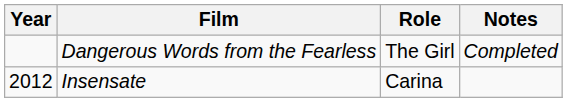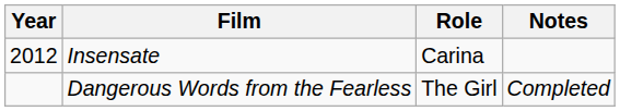rows swapped: Insensate <-> Dangerous Words from the Fearless
